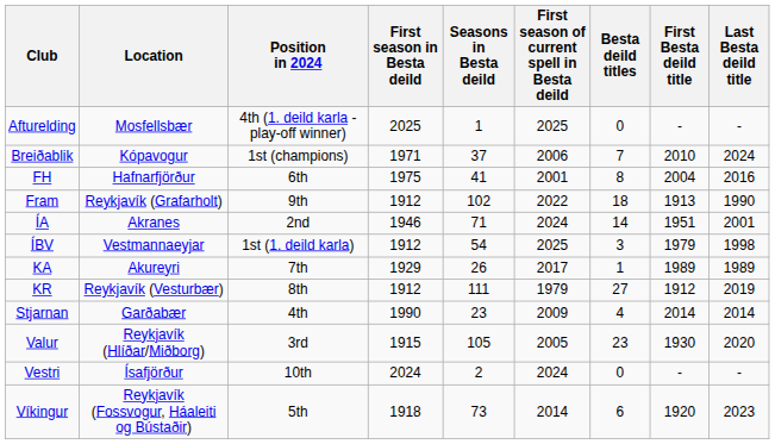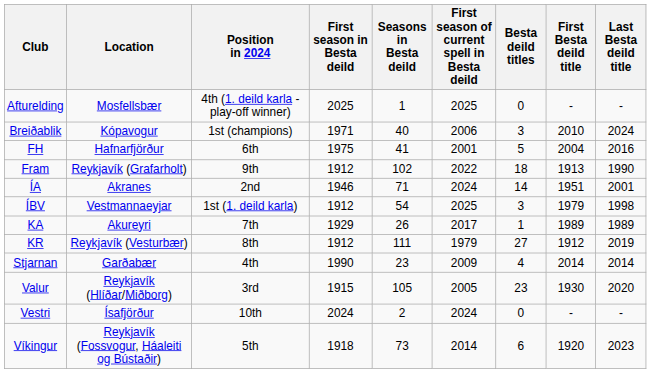Breiðablik | Seasons in Besta deild: 37 -> 40
Breiðablik | Besta deild titles: 7 -> 3
FH | Besta deild titles: 8 -> 5
